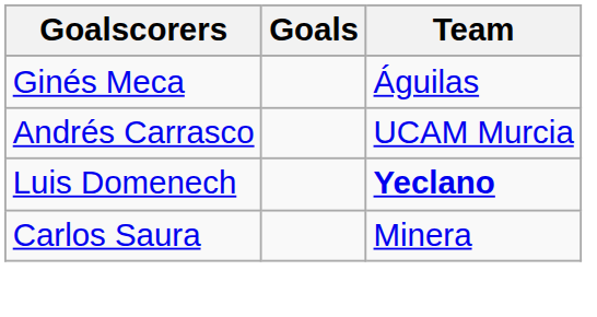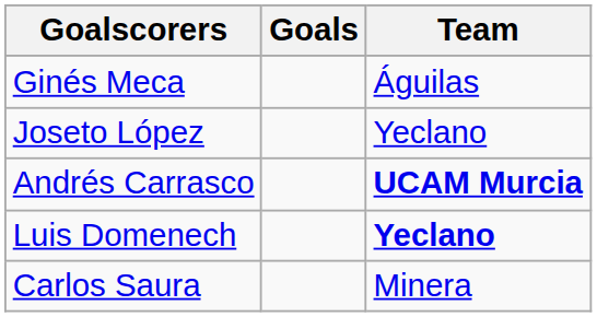+ row: Joseto López | Yeclano
Andrés Carrasco | Team: normal -> bold
